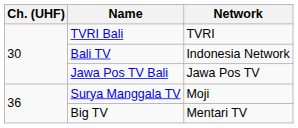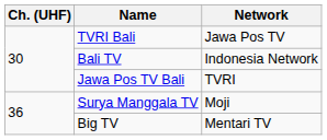TVRI Bali | Network: TVRI -> Jawa Pos TV
Jawa Pos TV Bali | Network: Jawa Pos TV -> TVRI
